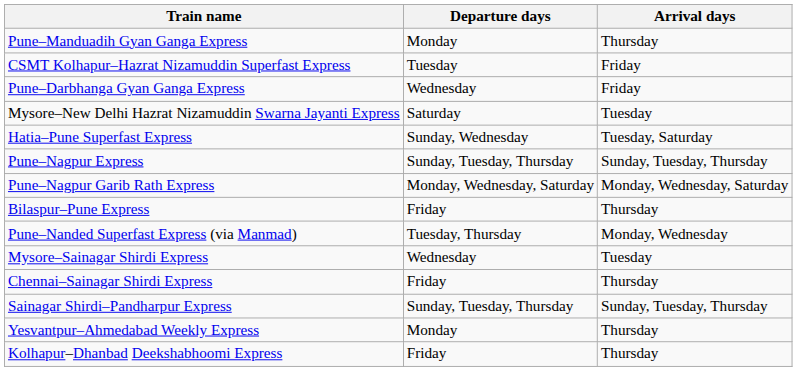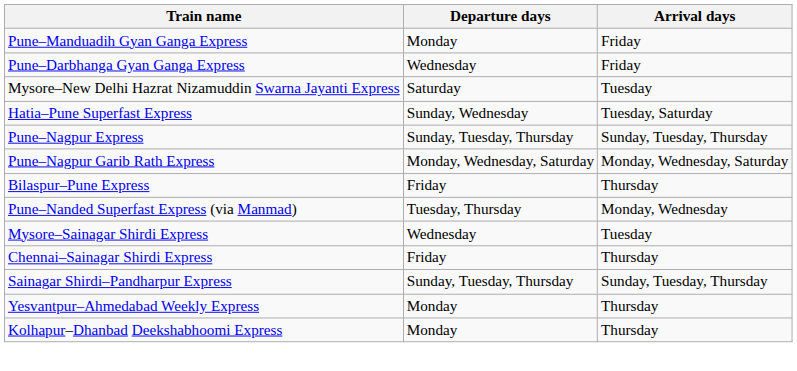Pune–Manduadih Gyan Ganga Express | Arrival days: Thursday -> Friday
- row: CSMT Kolhapur–Hazrat Nizamuddin Superfast Express | Tuesday | Friday
Kolhapur–Dhanbad Deekshabhoomi Express | Departure days: Friday -> Monday
